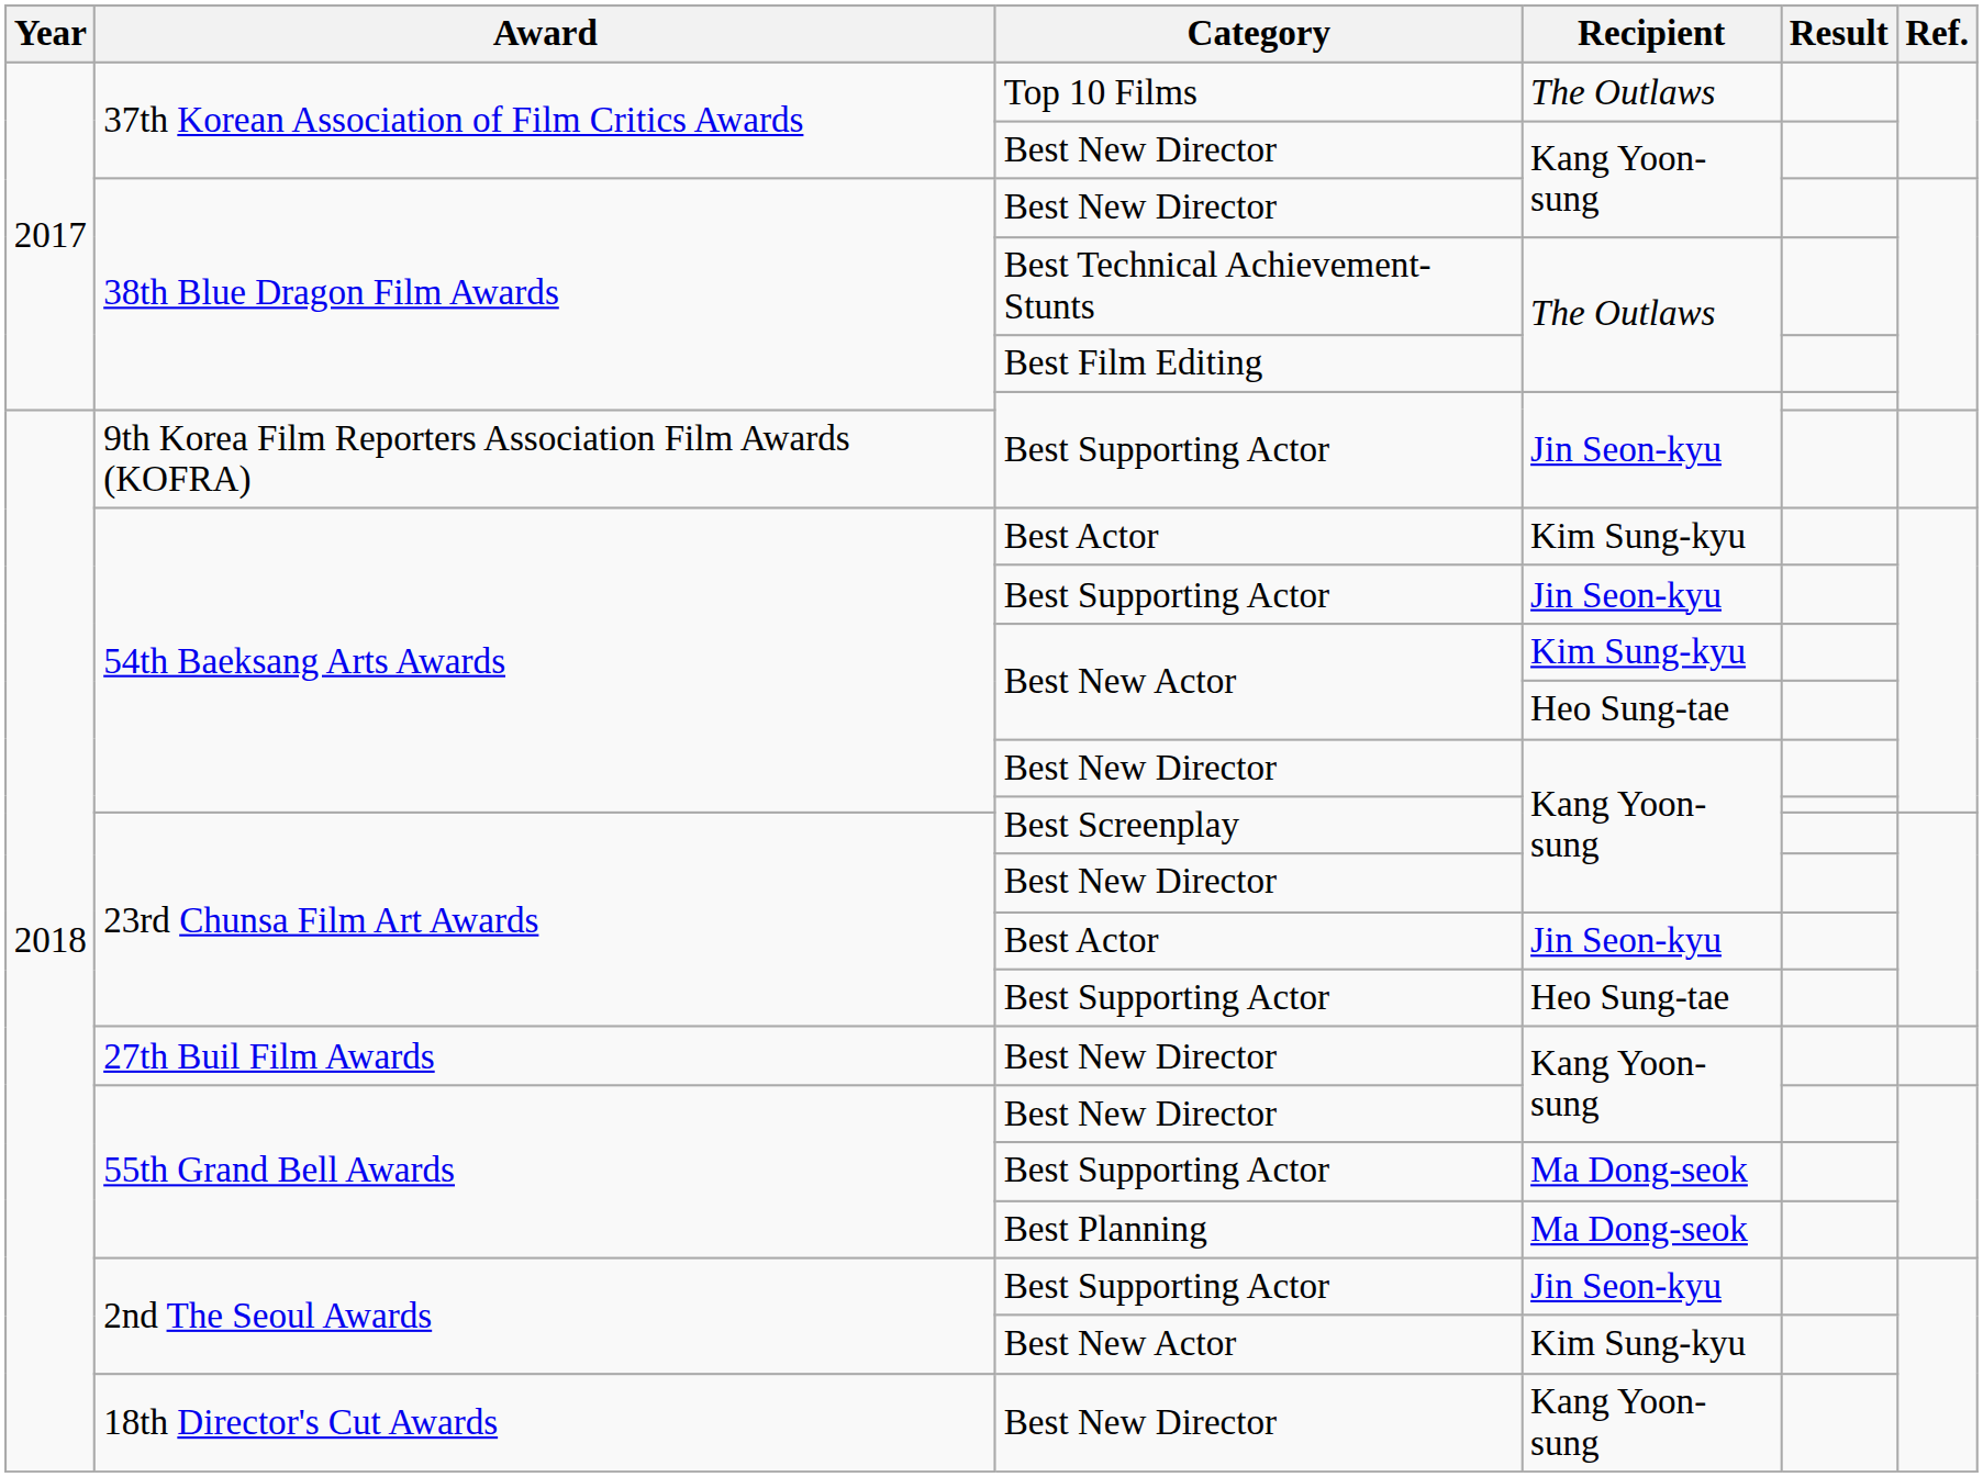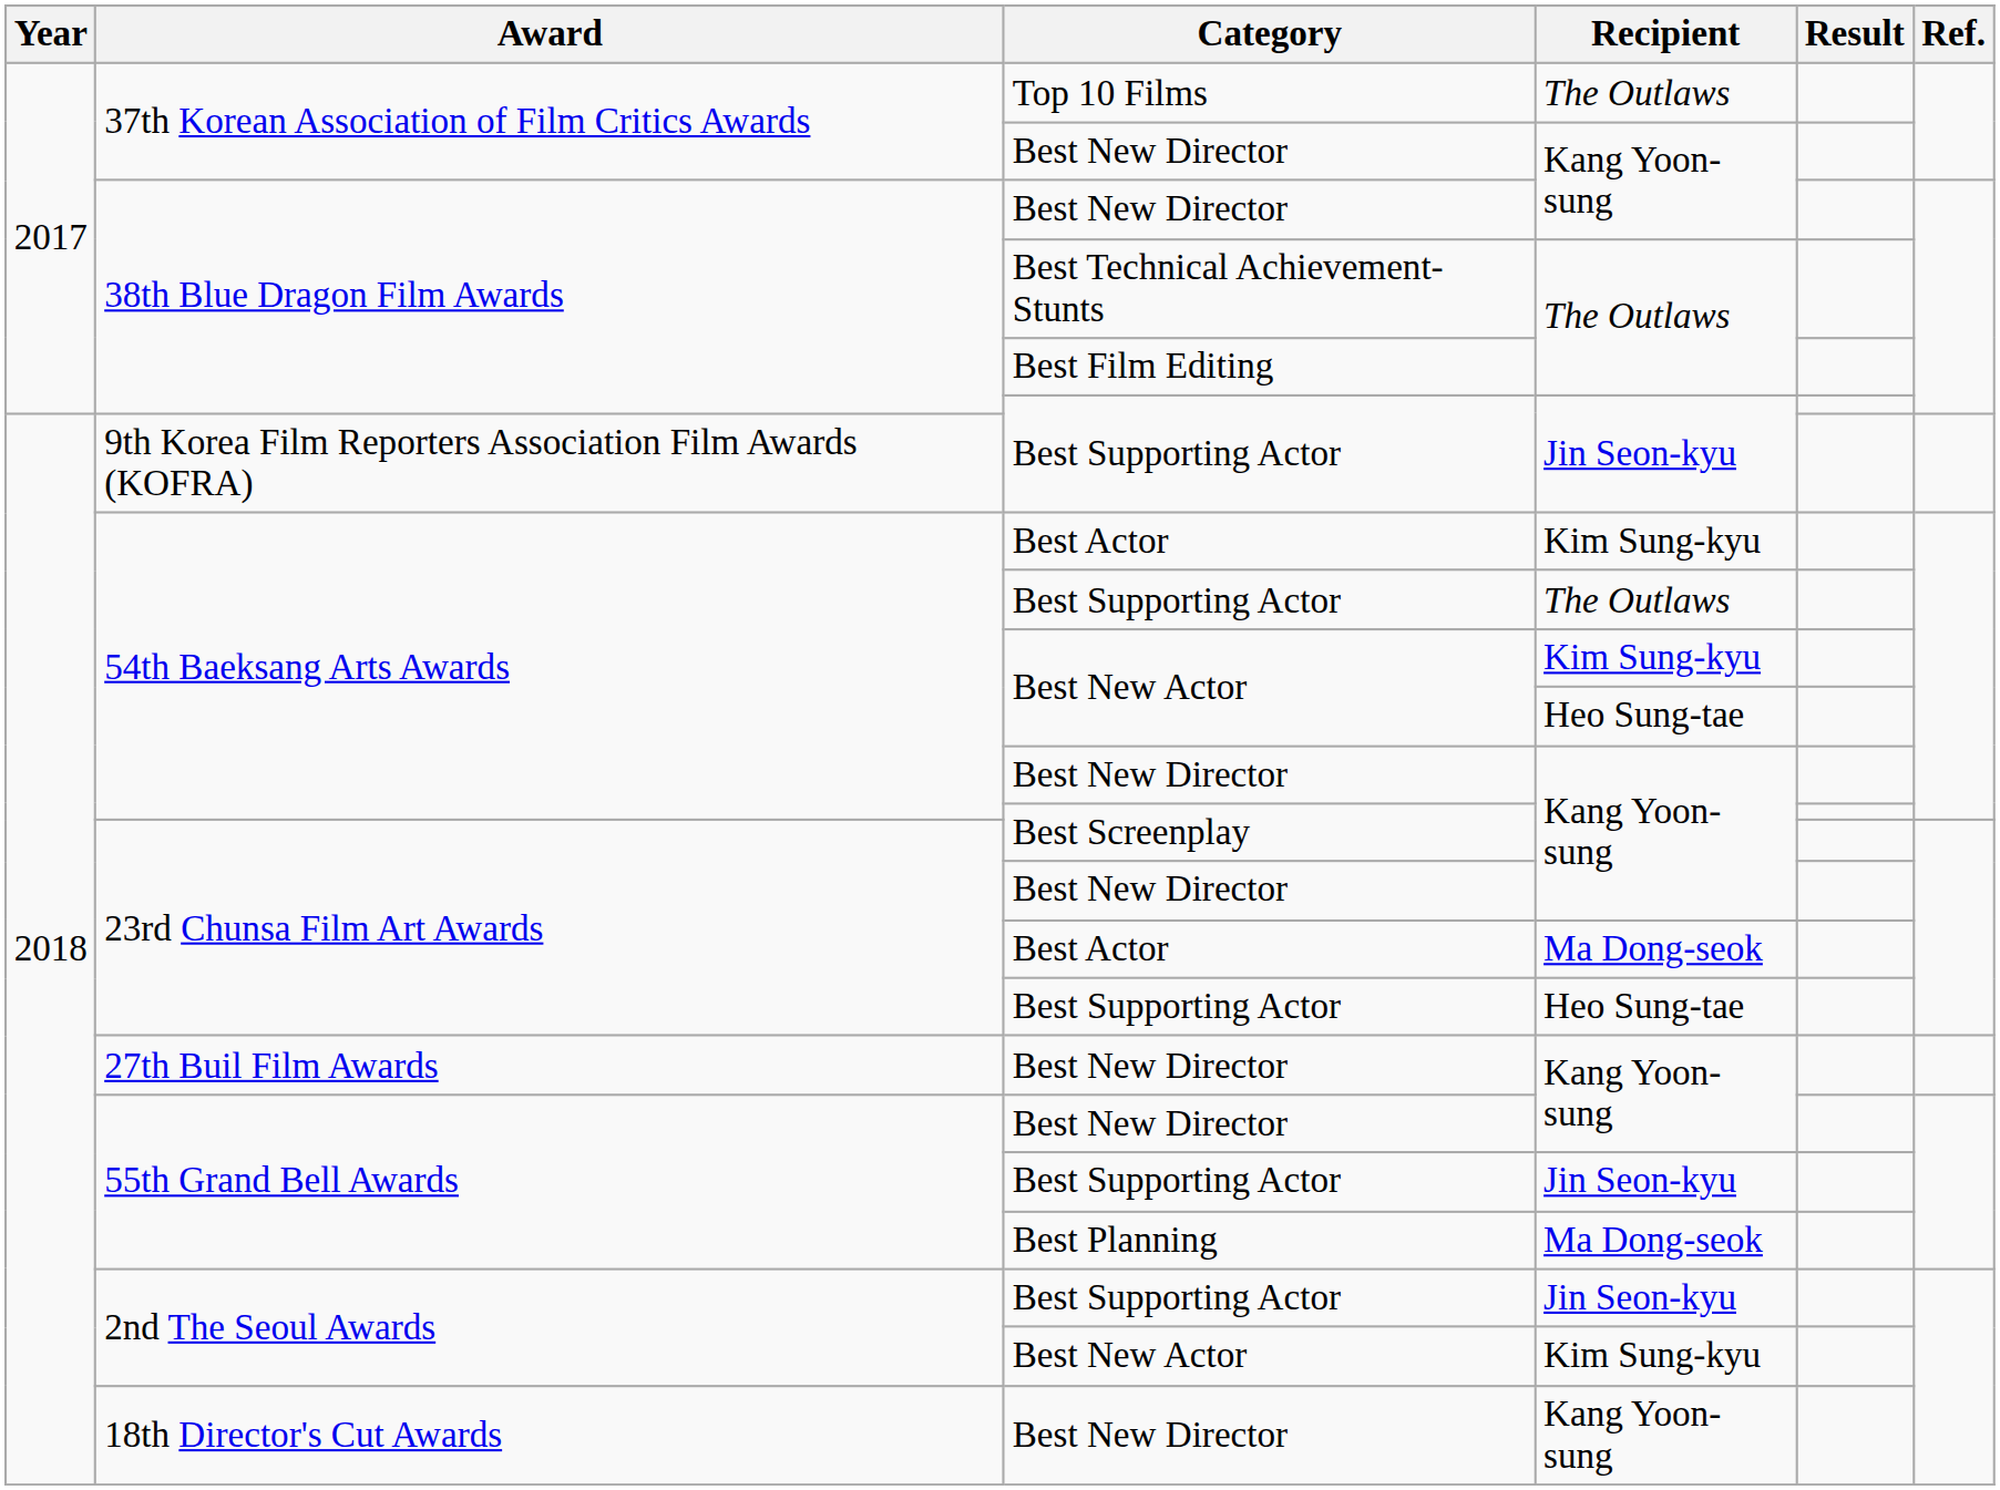54th Baeksang Arts Awards / Best Supporting Actor | Recipient: Jin Seon-kyu -> The Outlaws
23rd Chunsa Film Art Awards / Best Actor | Recipient: Jin Seon-kyu -> Ma Dong-seok
55th Grand Bell Awards / Best Supporting Actor | Recipient: Ma Dong-seok -> Jin Seon-kyu
